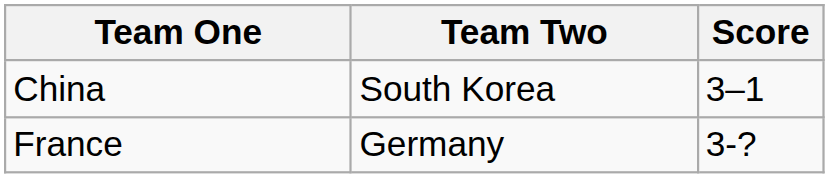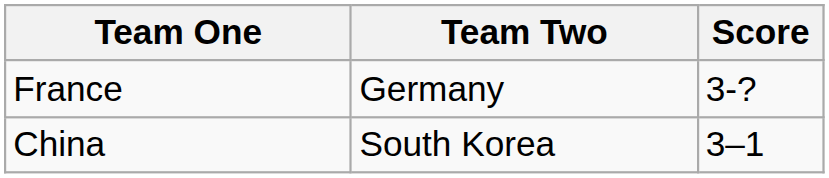rows swapped: France <-> China
